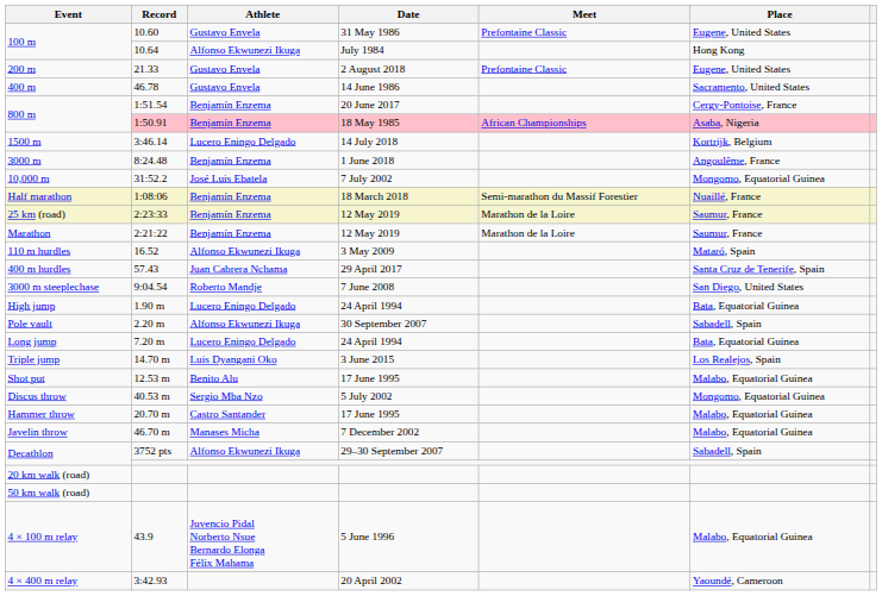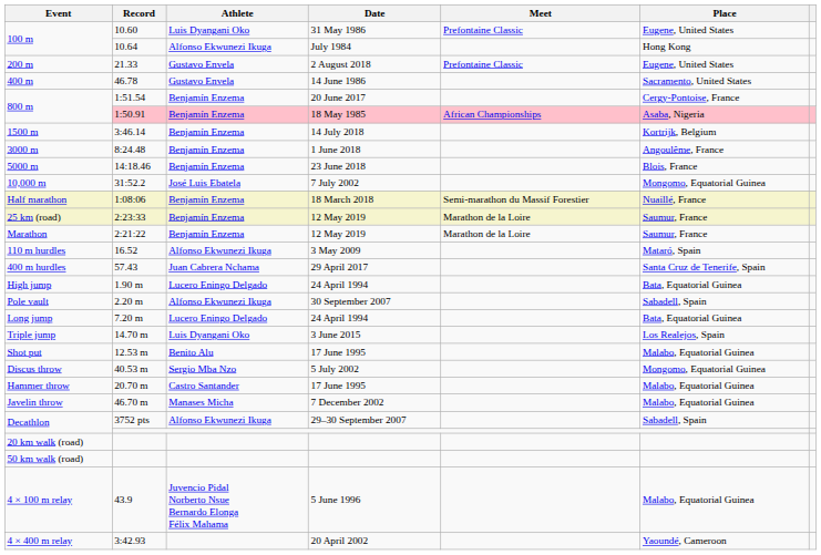100 m / 10.60 | Athlete: Gustavo Envela -> Luis Dyangani Oko
1500 m | Athlete: Lucero Eningo Delgado -> Benjamín Enzema
+ row: 5000 m | 14:18.46 | Benjamín Enzema | 23 June 2018 | Blois, France
- row: 3000 m steeplechase | 9:04.54 | Roberto Mandje | 7 June 2008 | San Diego, United States
